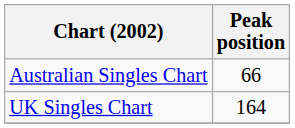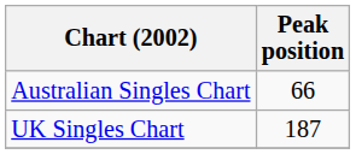UK Singles Chart | Peak position: 164 -> 187
